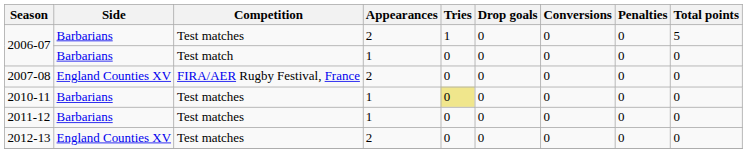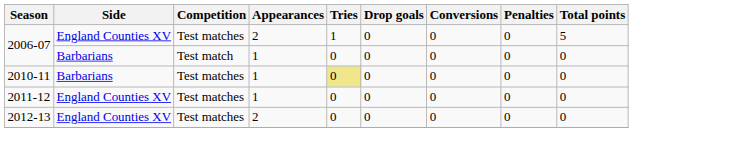2006-07 / Test matches | Side: Barbarians -> England Counties XV
- row: 2007-08 | England Counties XV | FIRA/AER Rugby Festival, France | 2 | 0 | 0 | 0 | 0 | 0
2011-12 | Side: Barbarians -> England Counties XV
